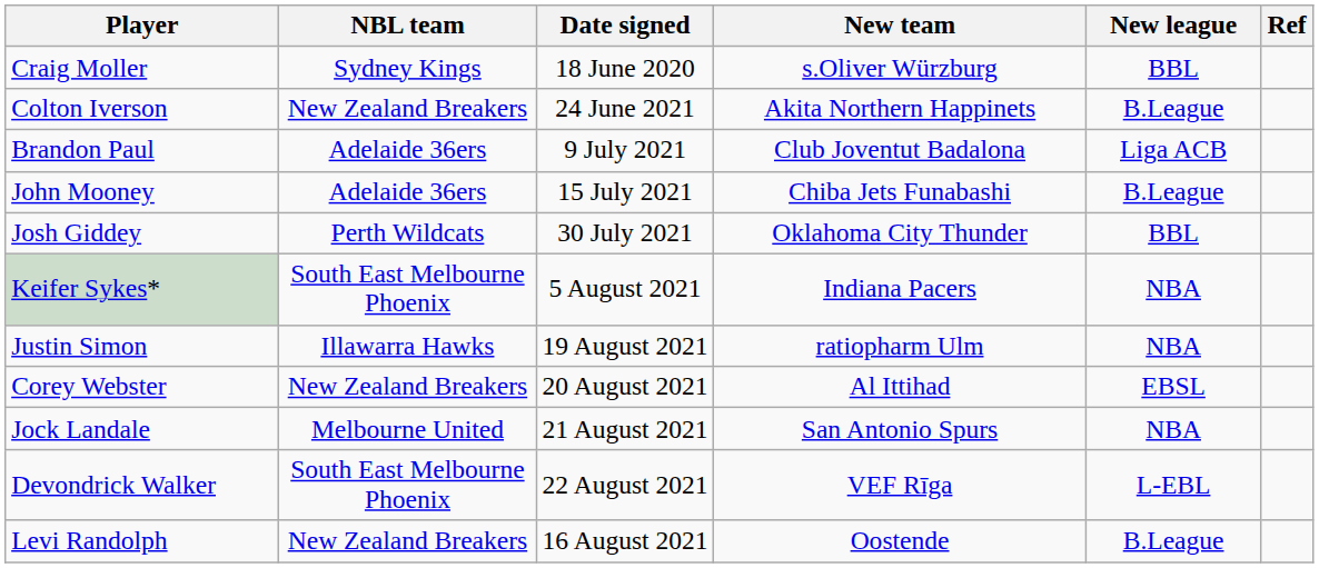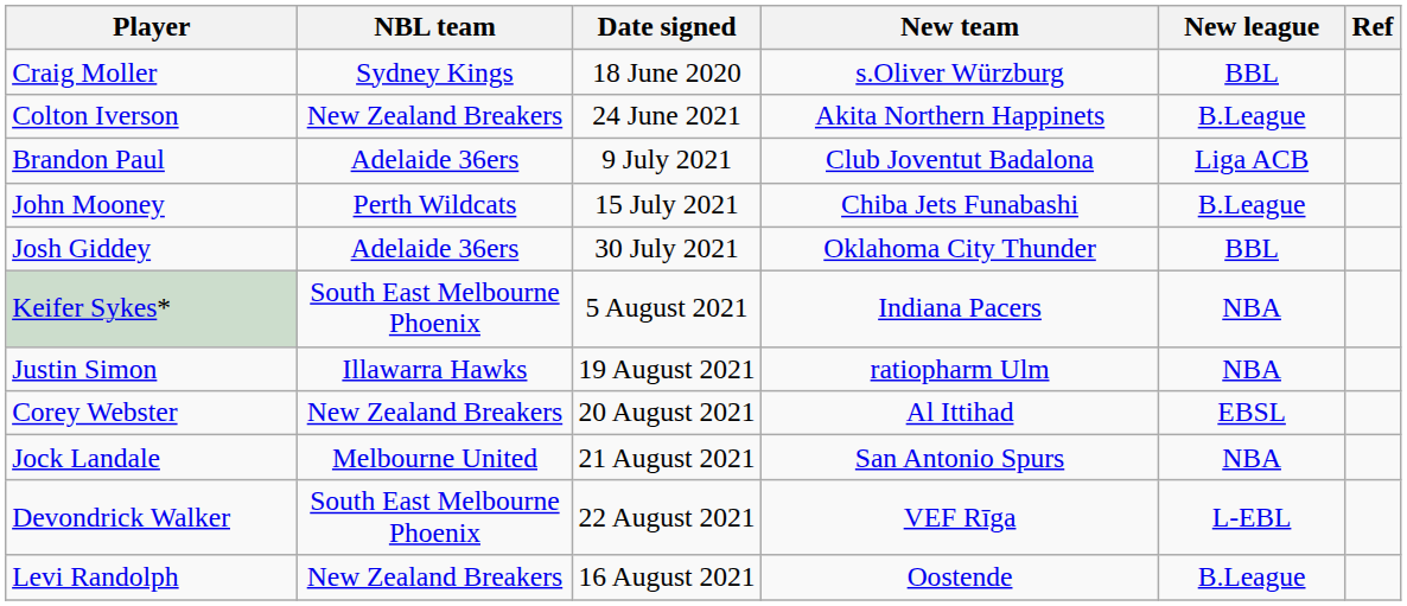John Mooney | NBL team: Adelaide 36ers -> Perth Wildcats
Josh Giddey | NBL team: Perth Wildcats -> Adelaide 36ers
